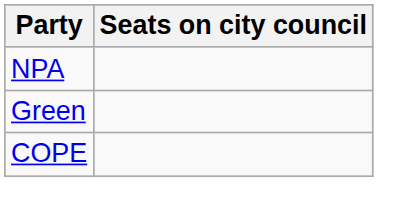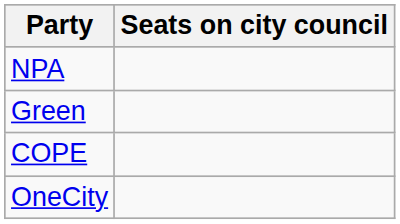+ row: OneCity
